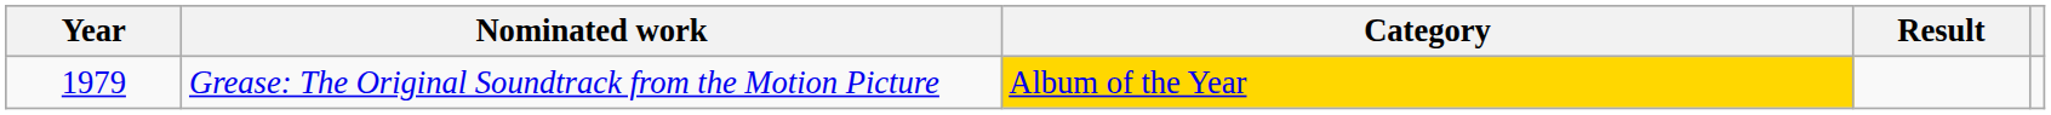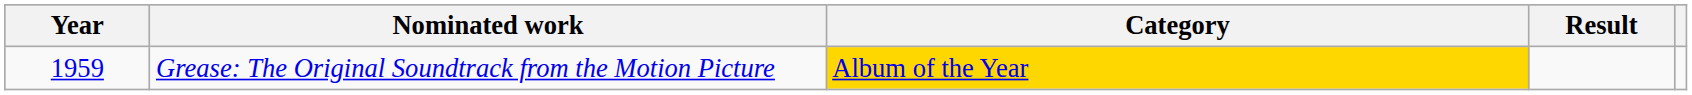Grease: The Original Soundtrack from the Motion Picture | Year: 1979 -> 1959
